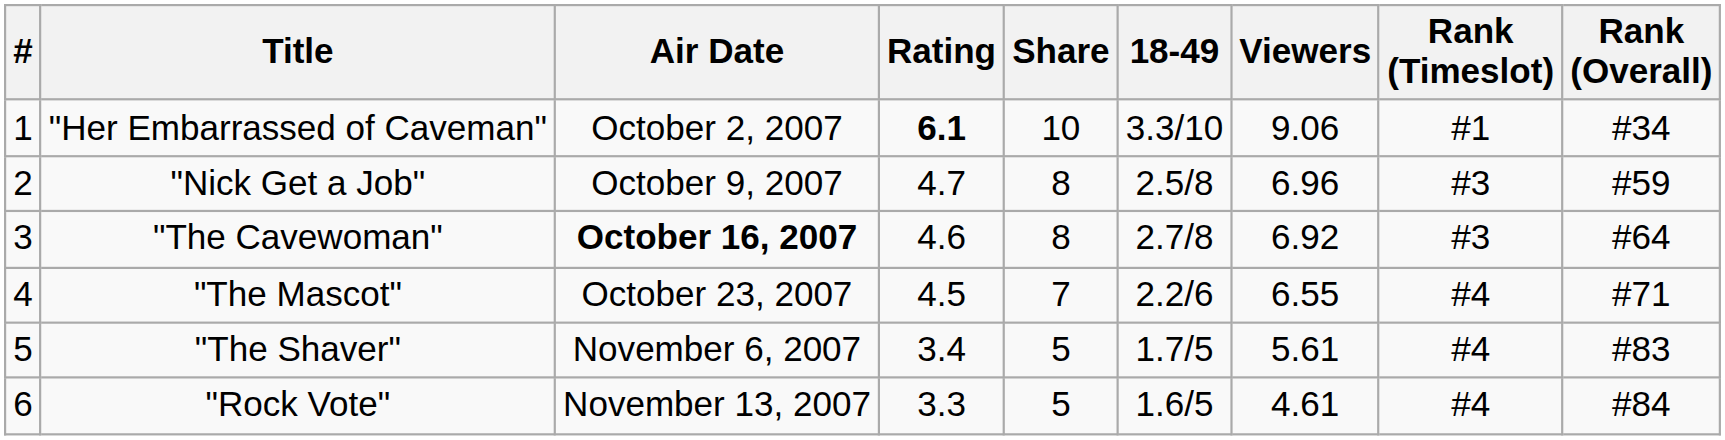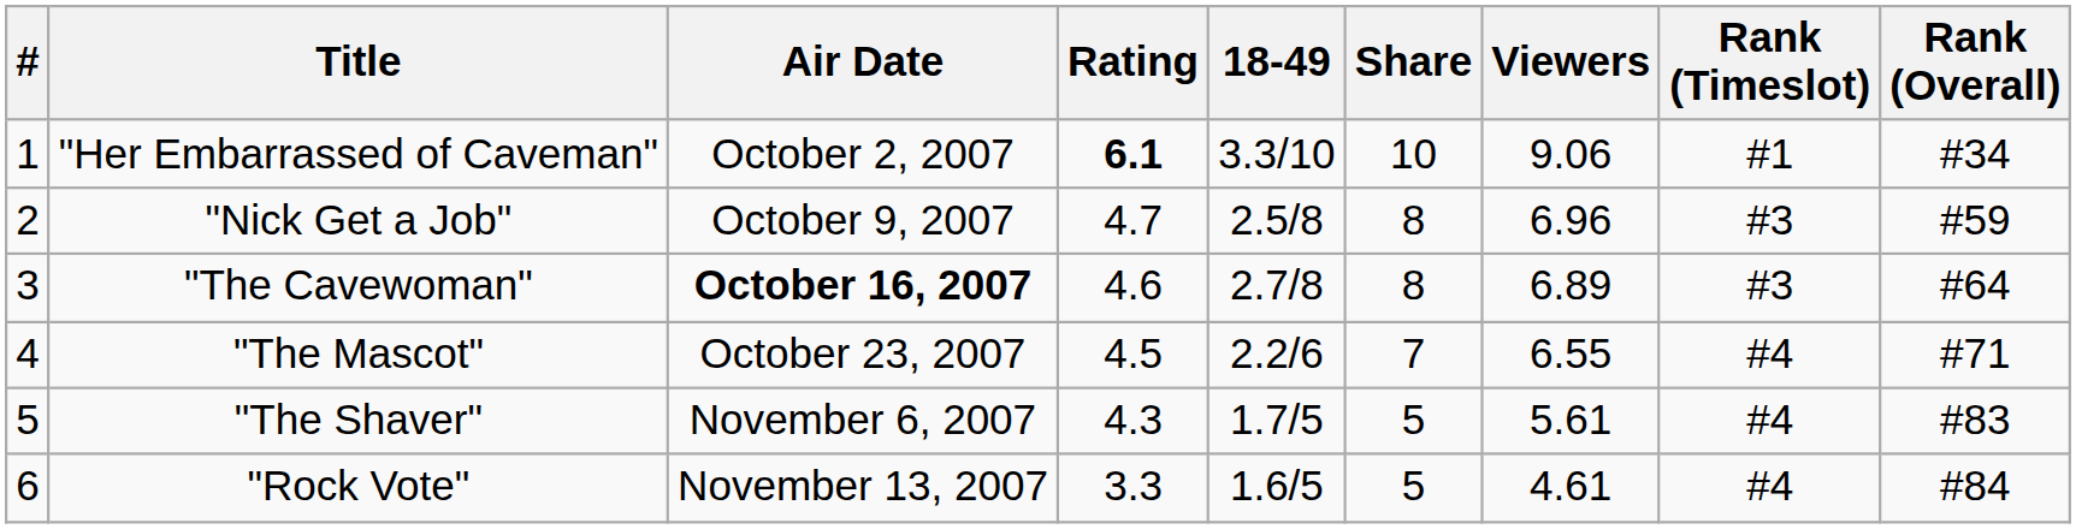columns swapped: Share <-> 18-49
"The Cavewoman" | Viewers: 6.92 -> 6.89
"The Shaver" | Rating: 3.4 -> 4.3
